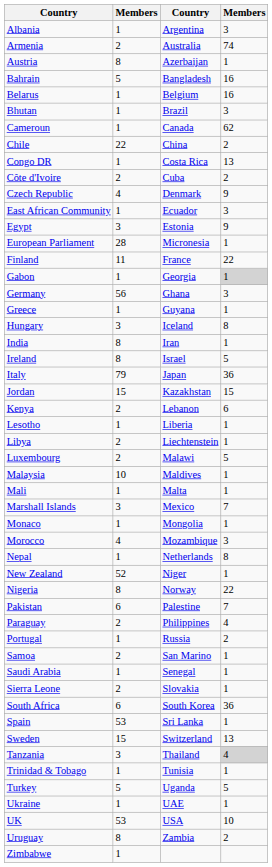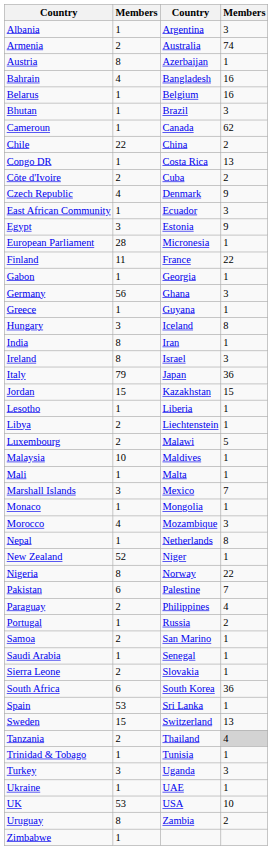Bahrain | column 2: 5 -> 4
Gabon | column 4: lightgrey background -> no background
Ireland | column 4: 5 -> 3
- row: Kenya | 2 | Lebanon | 6
Tanzania | column 2: 3 -> 2
Turkey | column 2: 5 -> 3
Turkey | column 4: 5 -> 3
